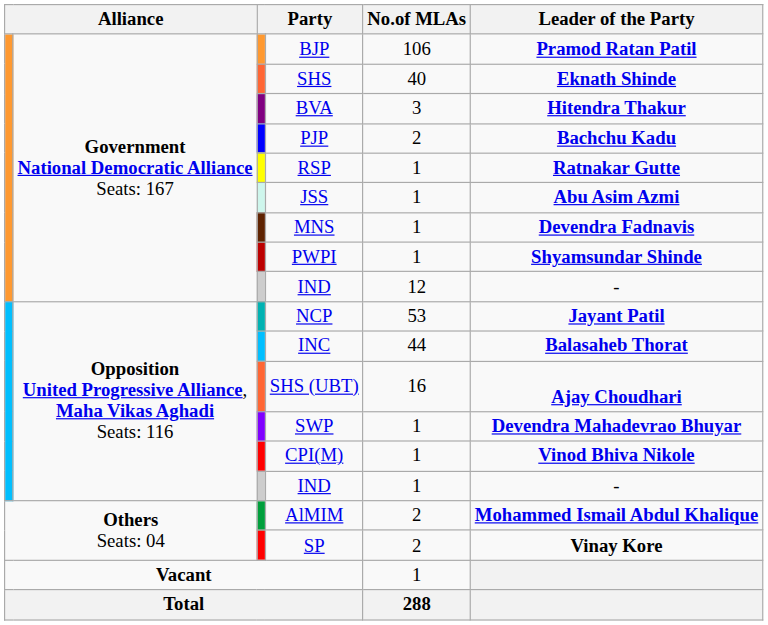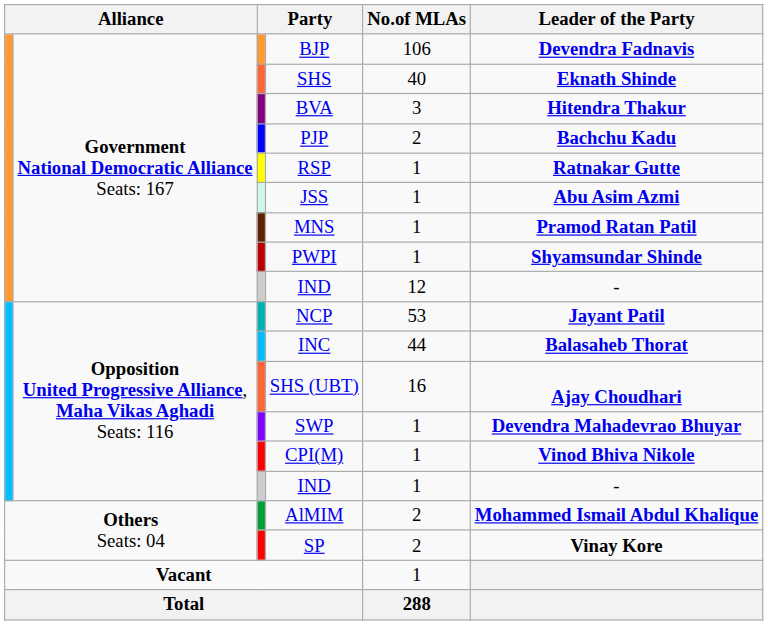BJP | Leader of the Party: Pramod Ratan Patil -> Devendra Fadnavis
MNS | Leader of the Party: Devendra Fadnavis -> Pramod Ratan Patil
